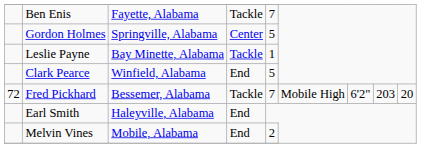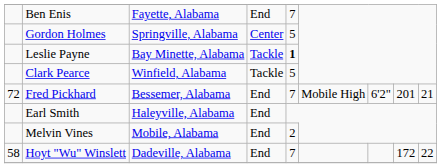Ben Enis | column 4: Tackle -> End
Leslie Payne | column 5: normal -> bold
Clark Pearce | column 4: End -> Tackle
Fred Pickhard | column 4: Tackle -> End
Fred Pickhard | column 8: 203 -> 201
Fred Pickhard | column 9: 20 -> 21
+ row: 58 | Hoyt "Wu" Winslett | Dadeville, Alabama | End | 7 | 172 | 22
